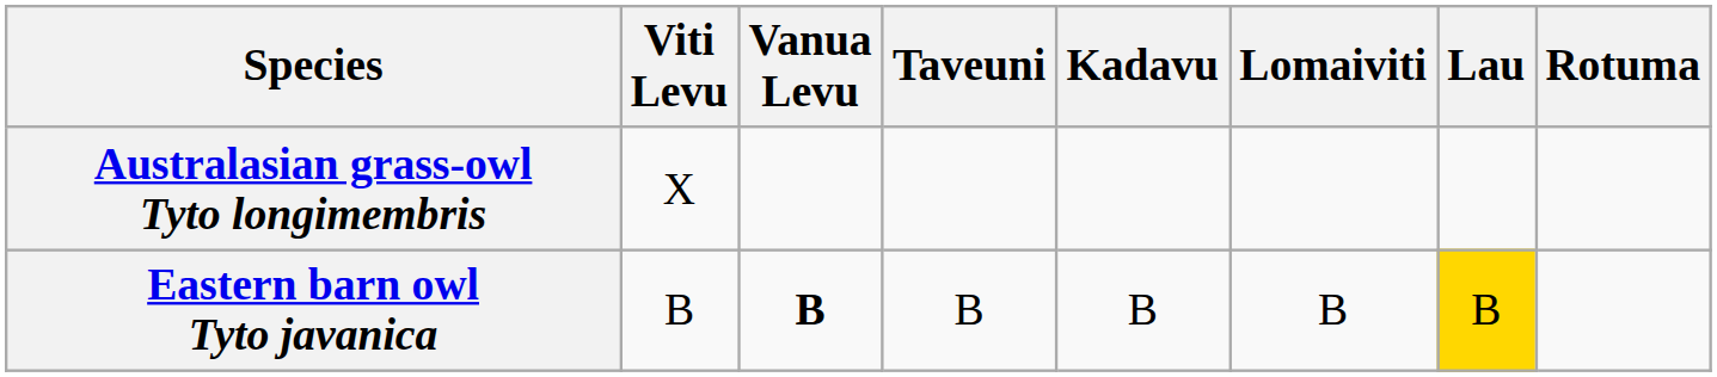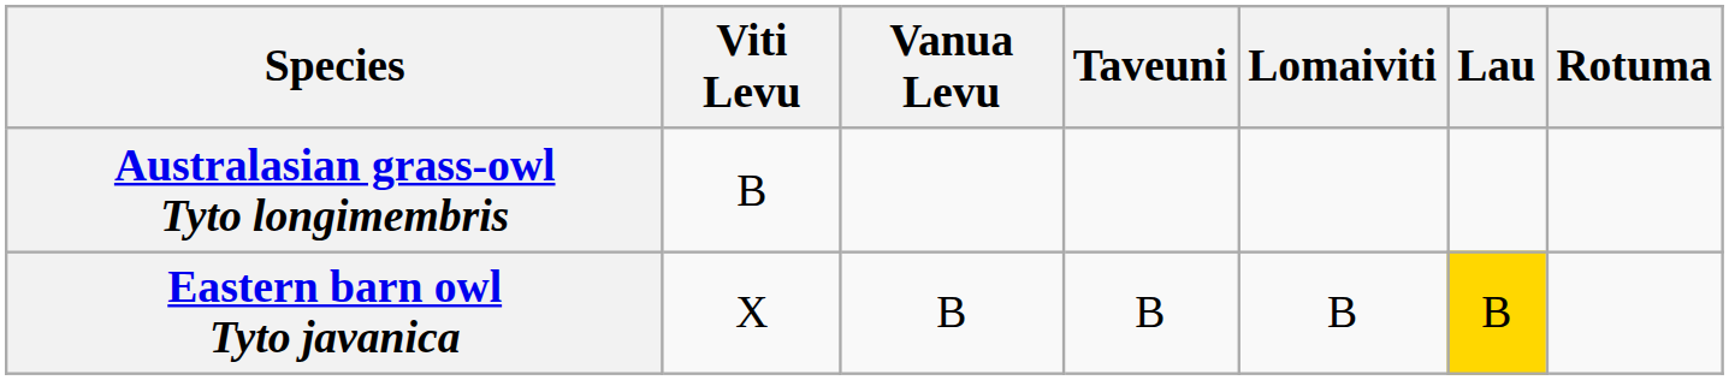- column: Kadavu | B
Australasian grass-owl Tyto longimembris | Viti Levu: X -> B
Eastern barn owl Tyto javanica | Viti Levu: B -> X
Eastern barn owl Tyto javanica | Vanua Levu: bold -> normal
